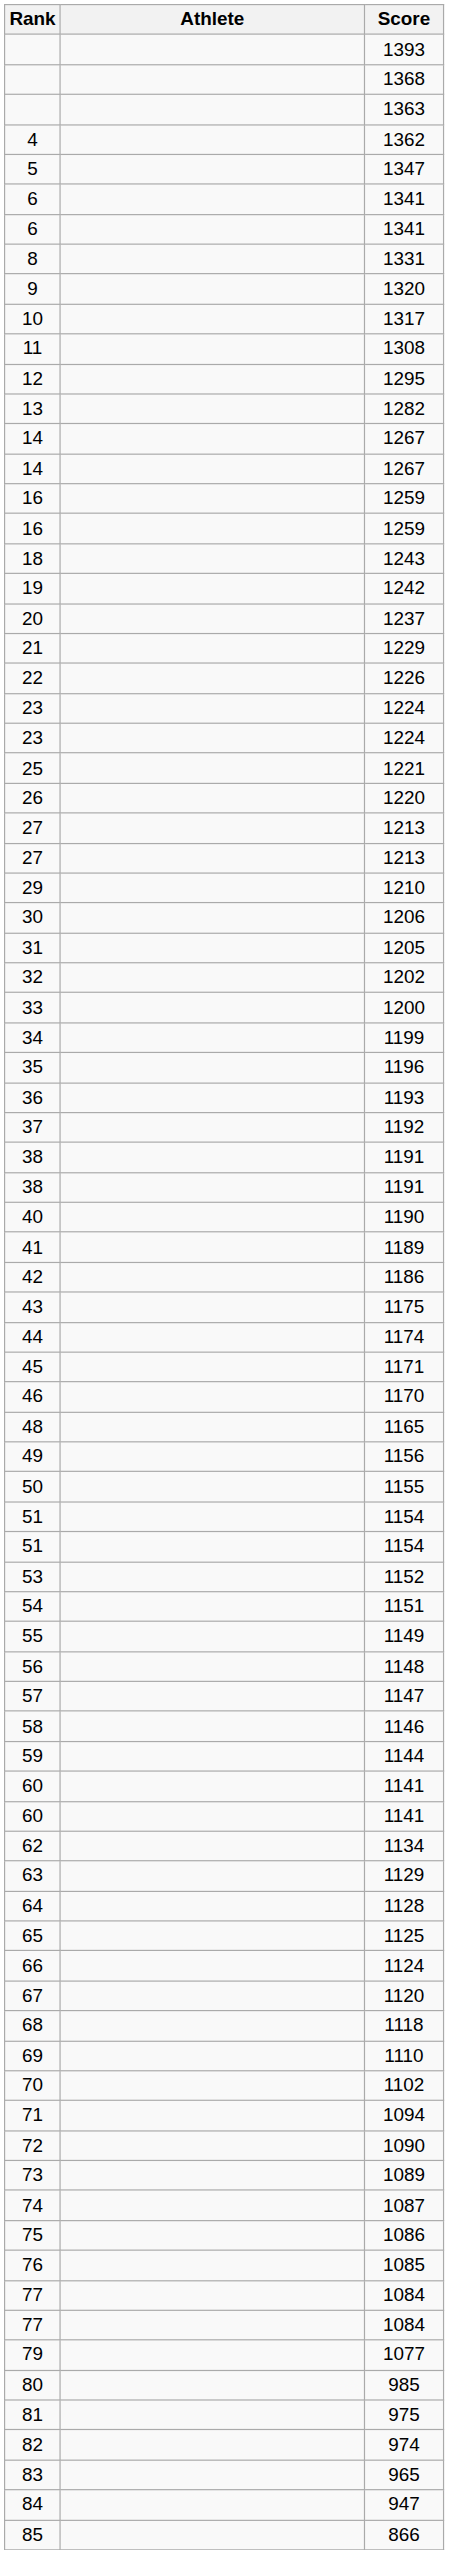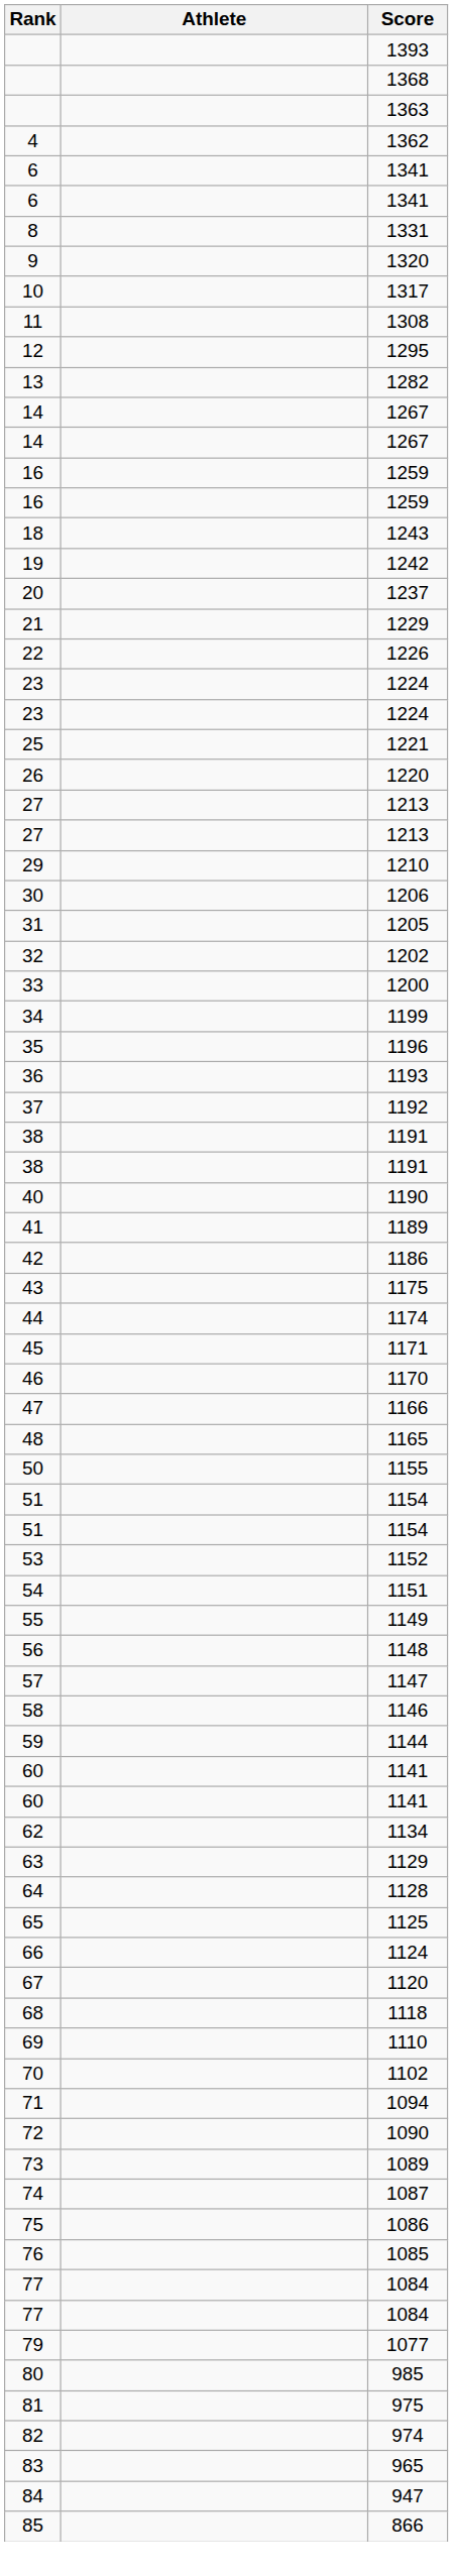- row: 5 | 1347
+ row: 47 | 1166
- row: 49 | 1156
